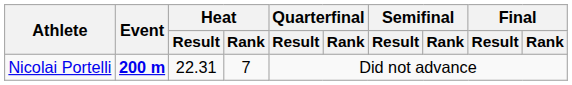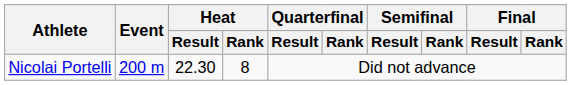Nicolai Portelli | Event: bold -> normal
Nicolai Portelli | Heat / Result: 22.31 -> 22.30
Nicolai Portelli | Heat / Rank: 7 -> 8
